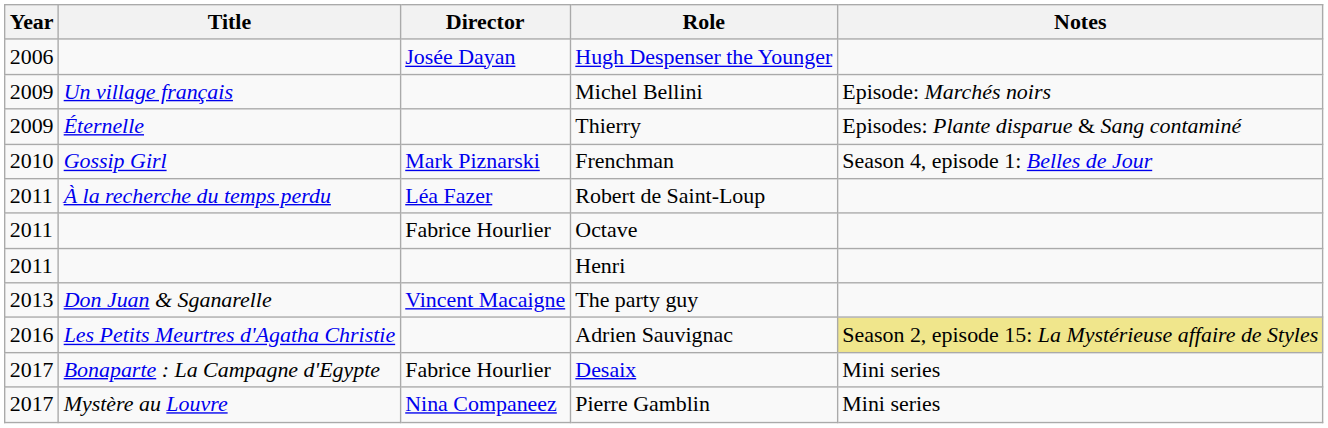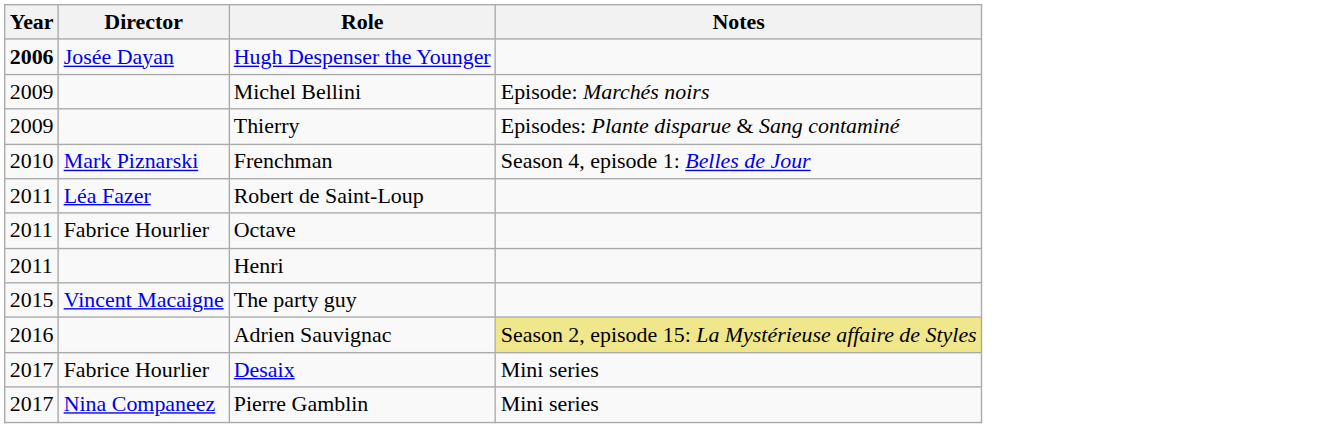- column: Title | Un village français | Éternelle | Gossip Girl | À la recherche du temps perdu | Don Juan & Sganarelle | Les Petits Meurtres d'Agatha Christie | Bonaparte : La Campagne d'Egypte | Mystère au Louvre
Hugh Despenser the Younger | Year: normal -> bold
The party guy | Year: 2013 -> 2015
